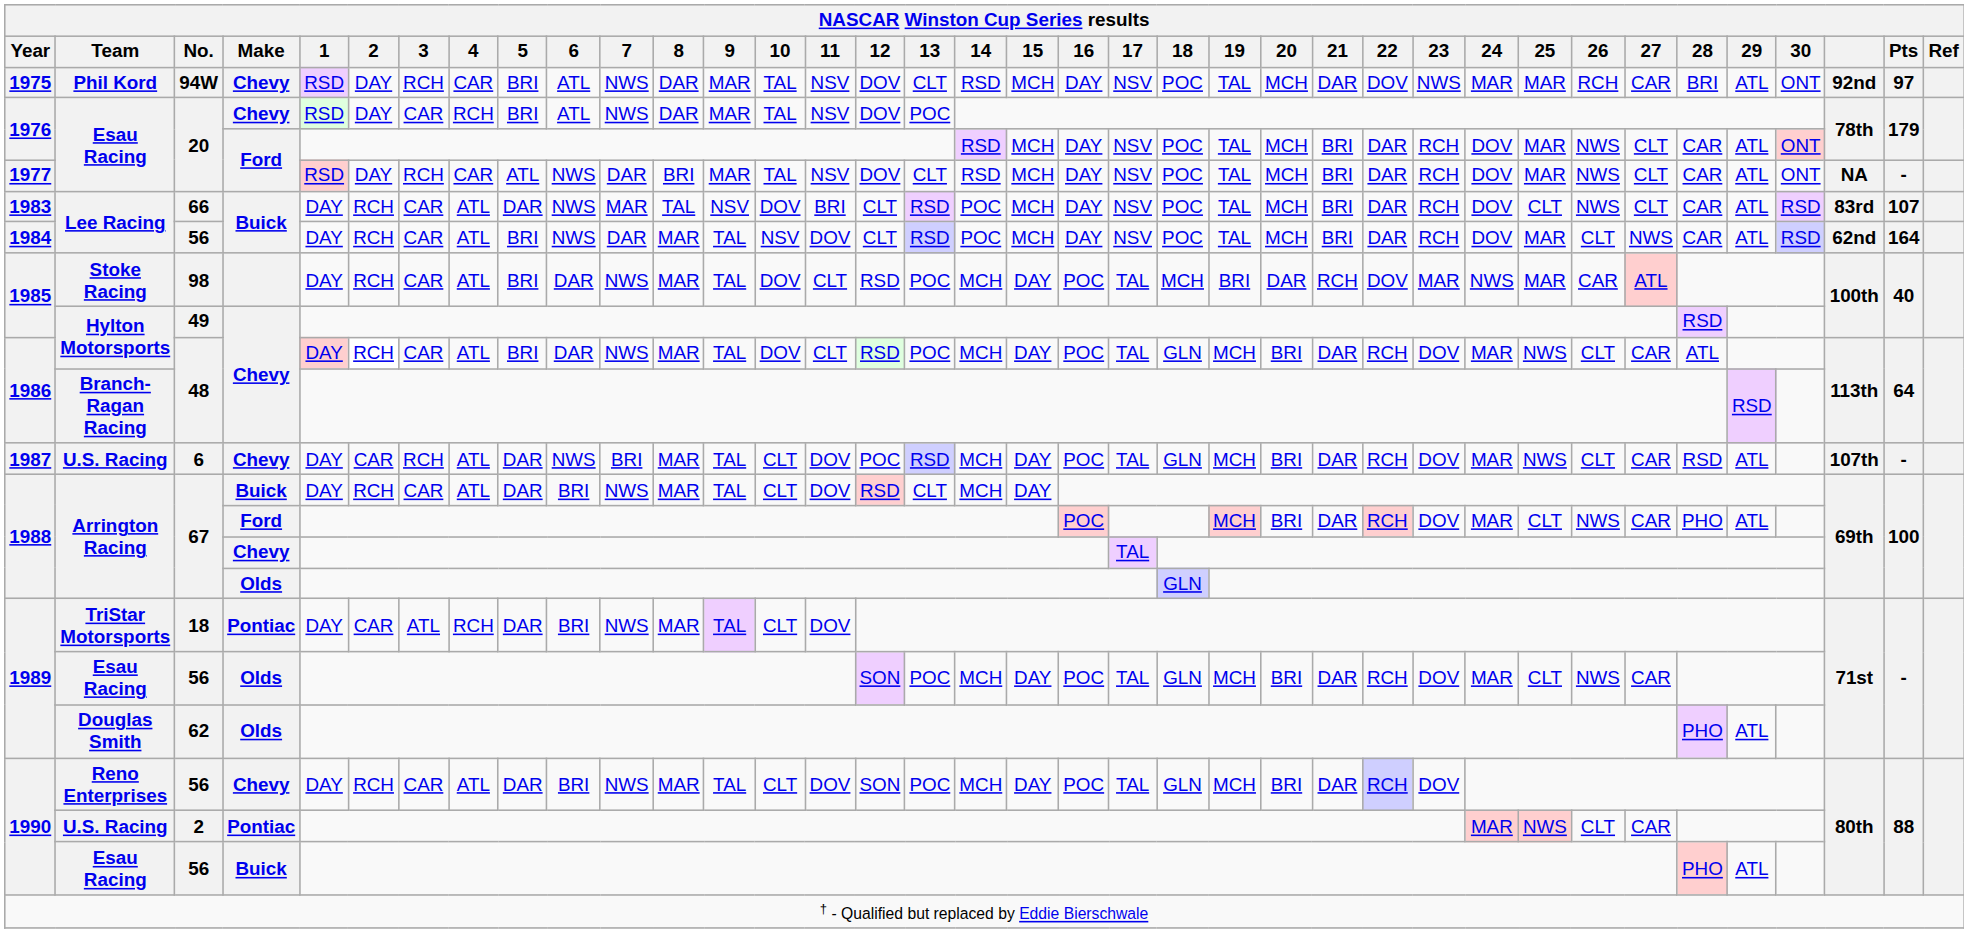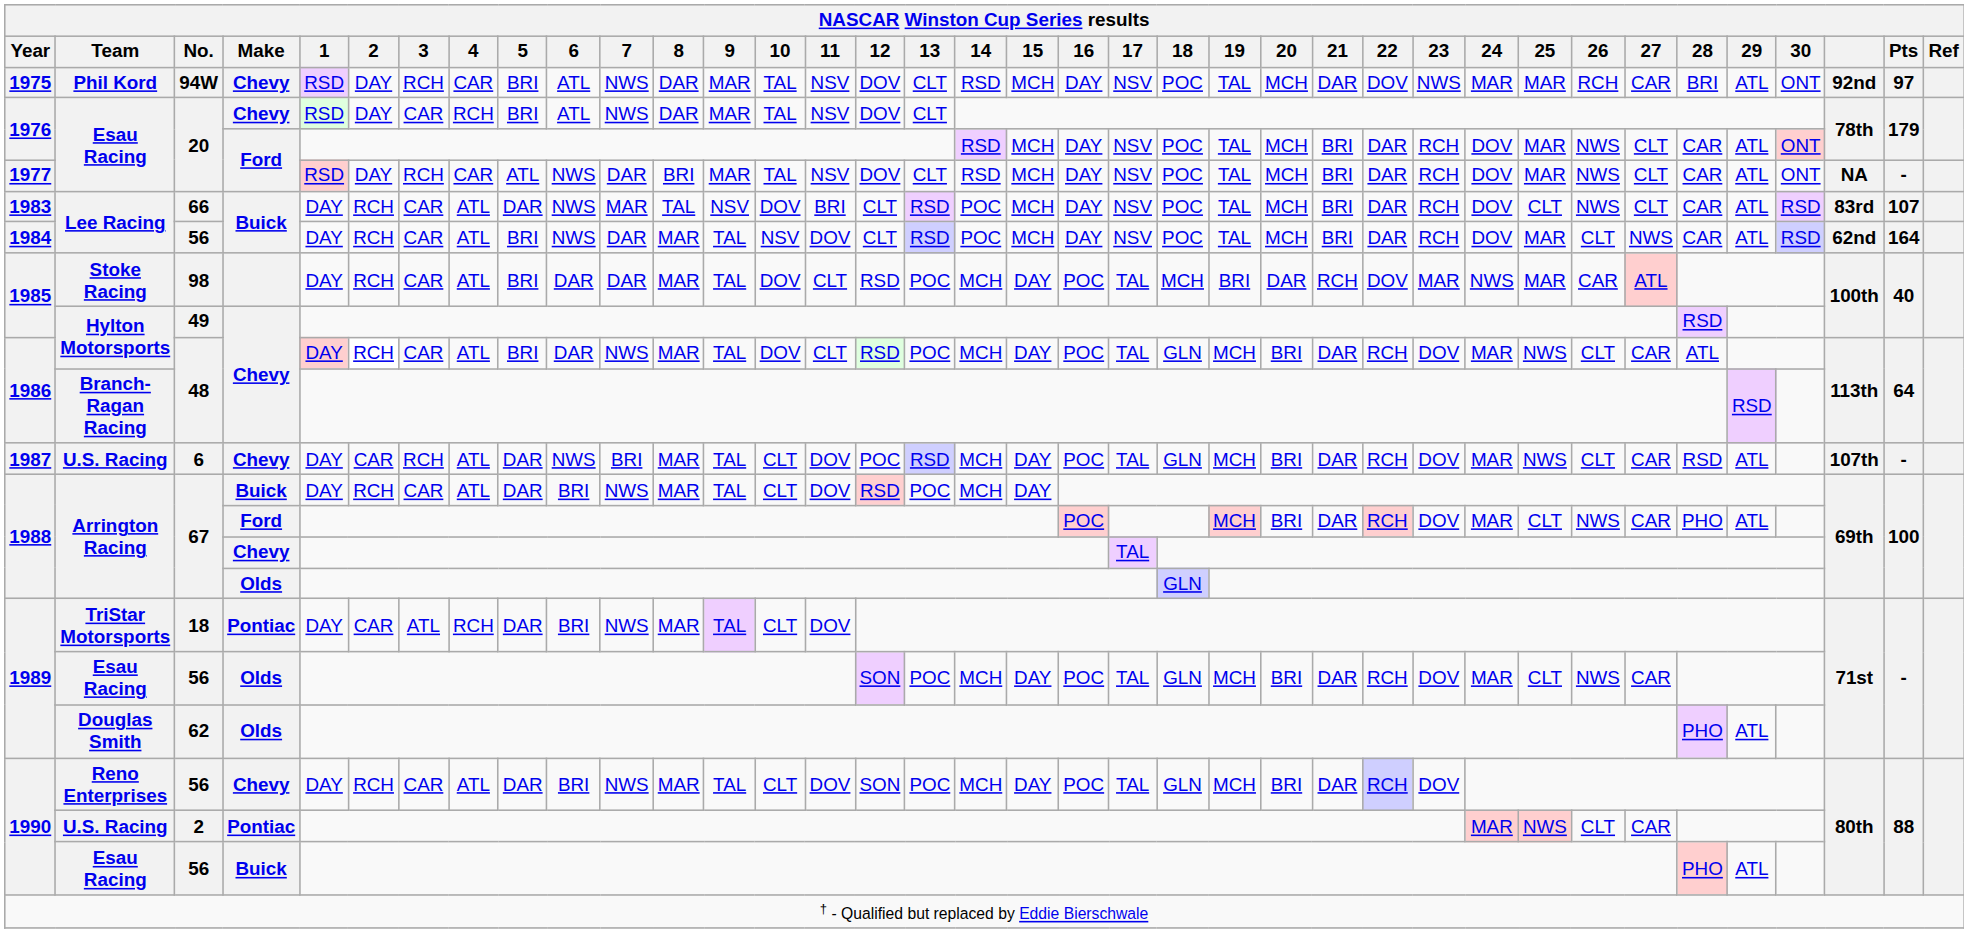20 / Chevy | 13: POC -> CLT
98 | 7: NWS -> DAR
67 / Buick | 13: CLT -> POC
